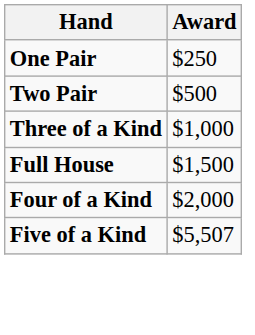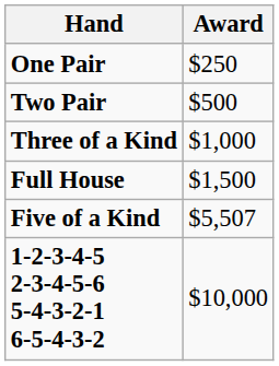- row: Four of a Kind | $2,000
+ row: 1-2-3-4-5 2-3-4-5-6 5-4-3-2-1 6-5-4-3-2 | $10,000
